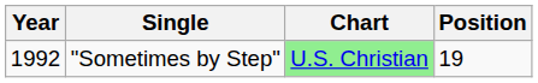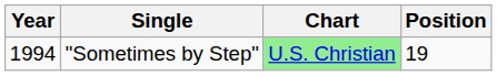"Sometimes by Step" | Year: 1992 -> 1994
